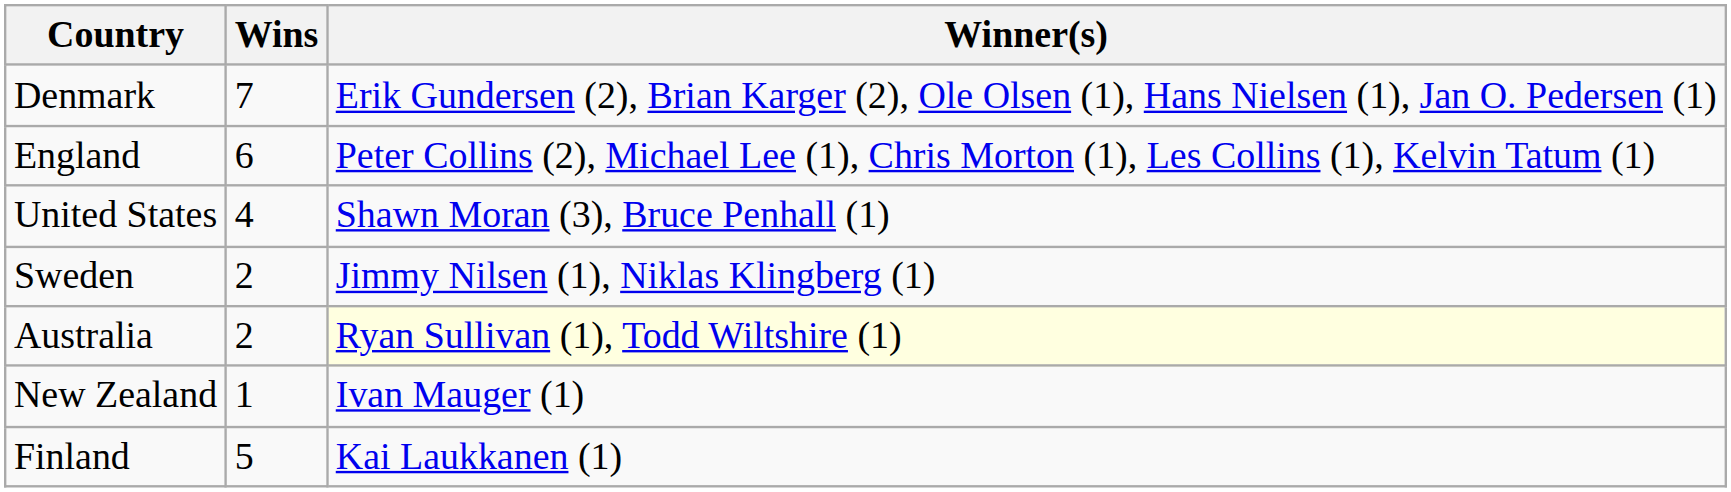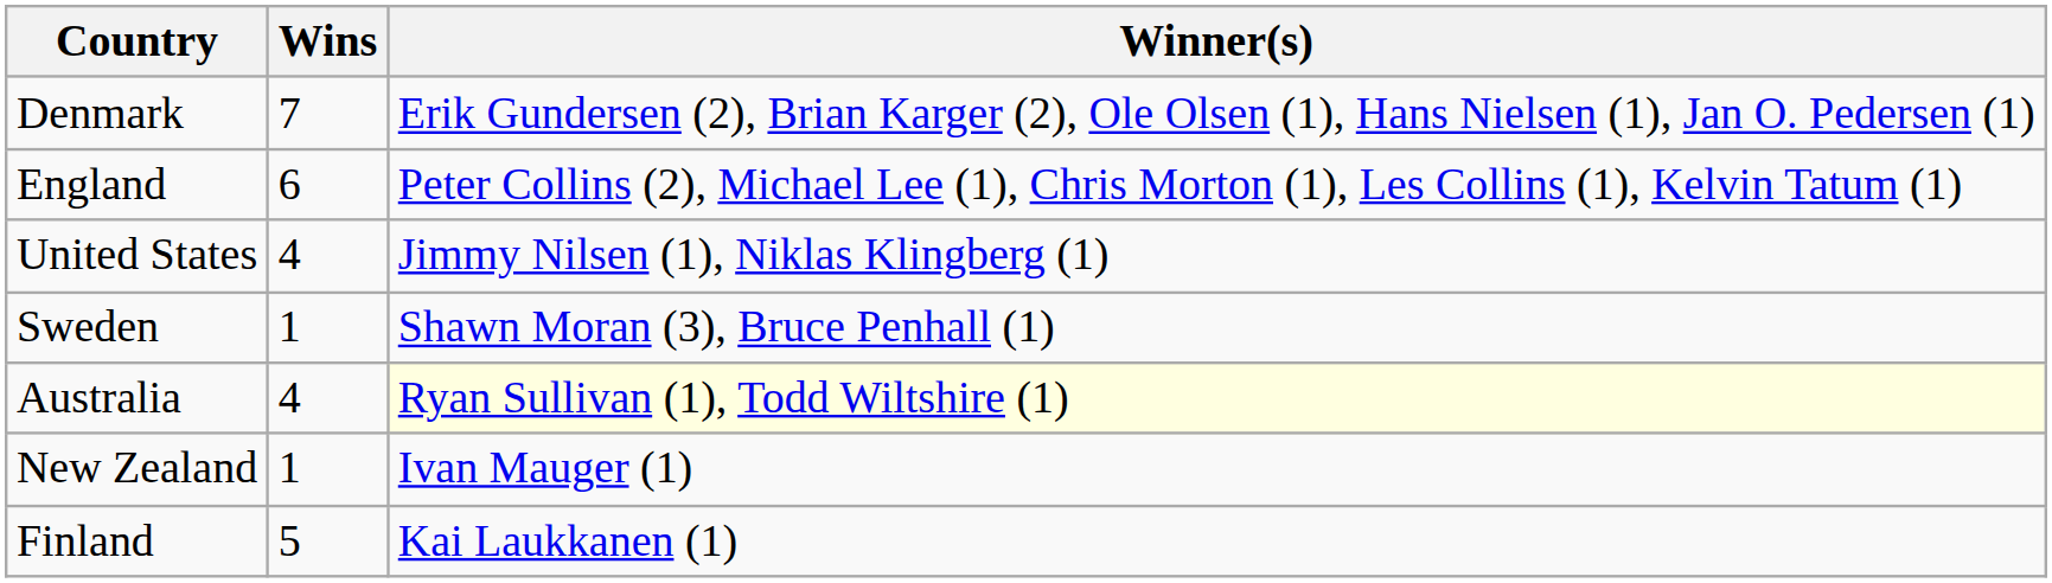United States | Winner(s): Shawn Moran (3), Bruce Penhall (1) -> Jimmy Nilsen (1), Niklas Klingberg (1)
Sweden | Wins: 2 -> 1
Sweden | Winner(s): Jimmy Nilsen (1), Niklas Klingberg (1) -> Shawn Moran (3), Bruce Penhall (1)
Australia | Wins: 2 -> 4
